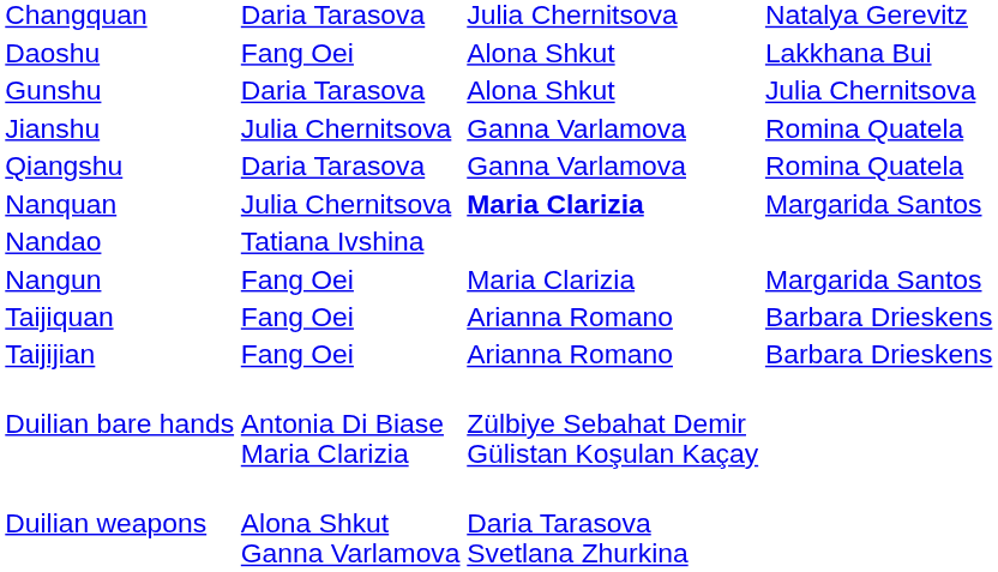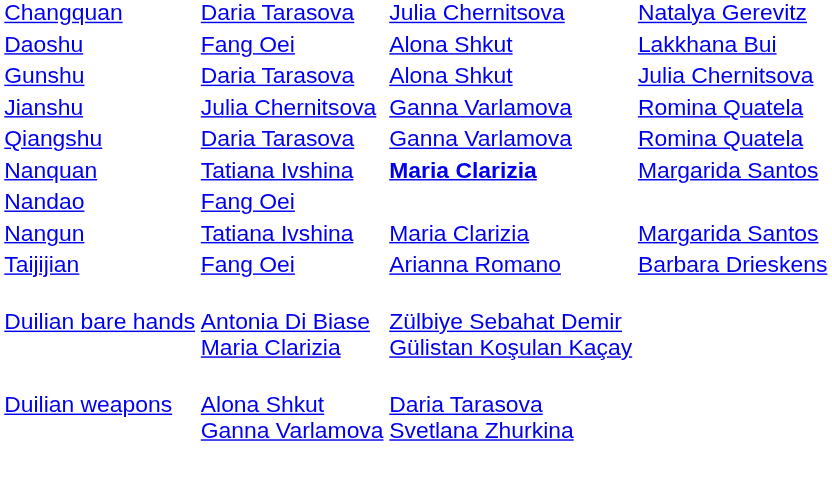Nanquan | column 2: Julia Chernitsova -> Tatiana Ivshina
Nandao | column 2: Tatiana Ivshina -> Fang Oei
Nangun | column 2: Fang Oei -> Tatiana Ivshina
- row: Taijiquan | Fang Oei | Arianna Romano | Barbara Drieskens
